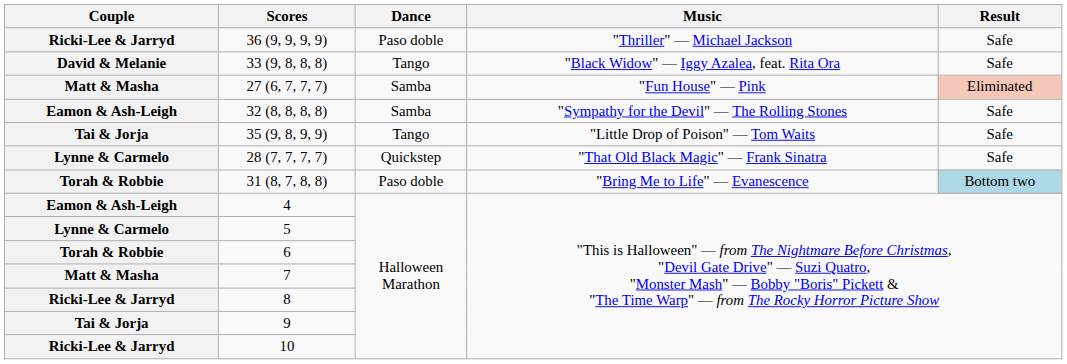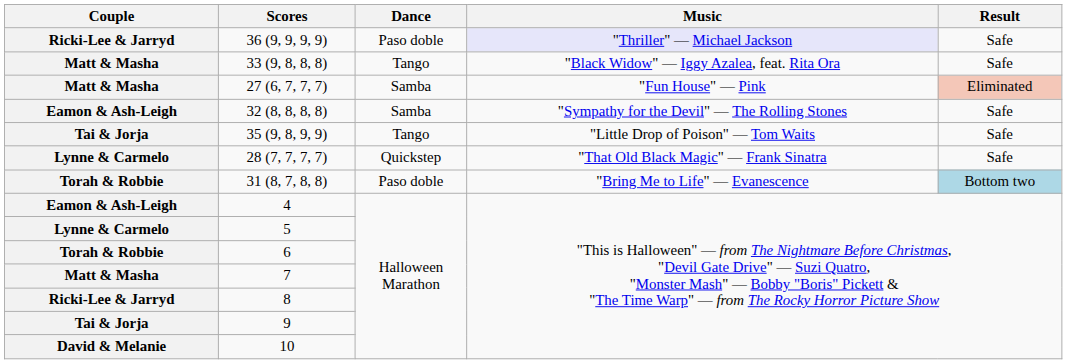36 (9, 9, 9, 9) | Music: no background -> lavender background
33 (9, 8, 8, 8) | Couple: David & Melanie -> Matt & Masha
10 | Couple: Ricki-Lee & Jarryd -> David & Melanie
